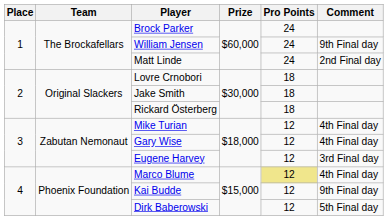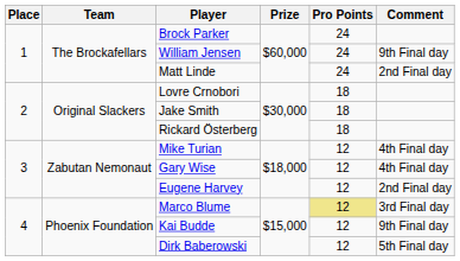Eugene Harvey | Comment: 3rd Final day -> 2nd Final day
Marco Blume | Comment: 4th Final day -> 3rd Final day
